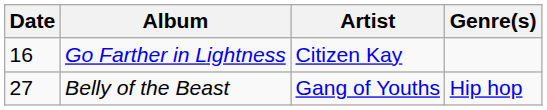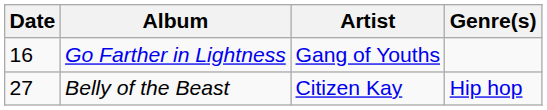Go Farther in Lightness | Artist: Citizen Kay -> Gang of Youths
Belly of the Beast | Artist: Gang of Youths -> Citizen Kay
